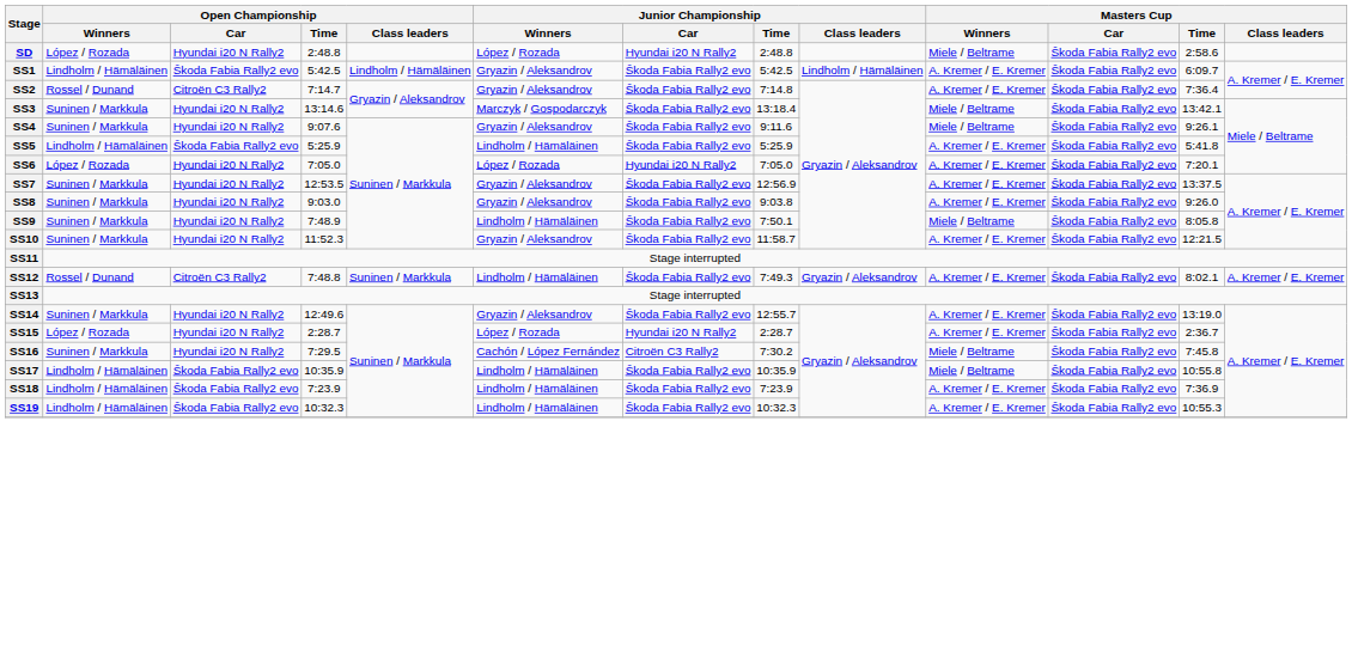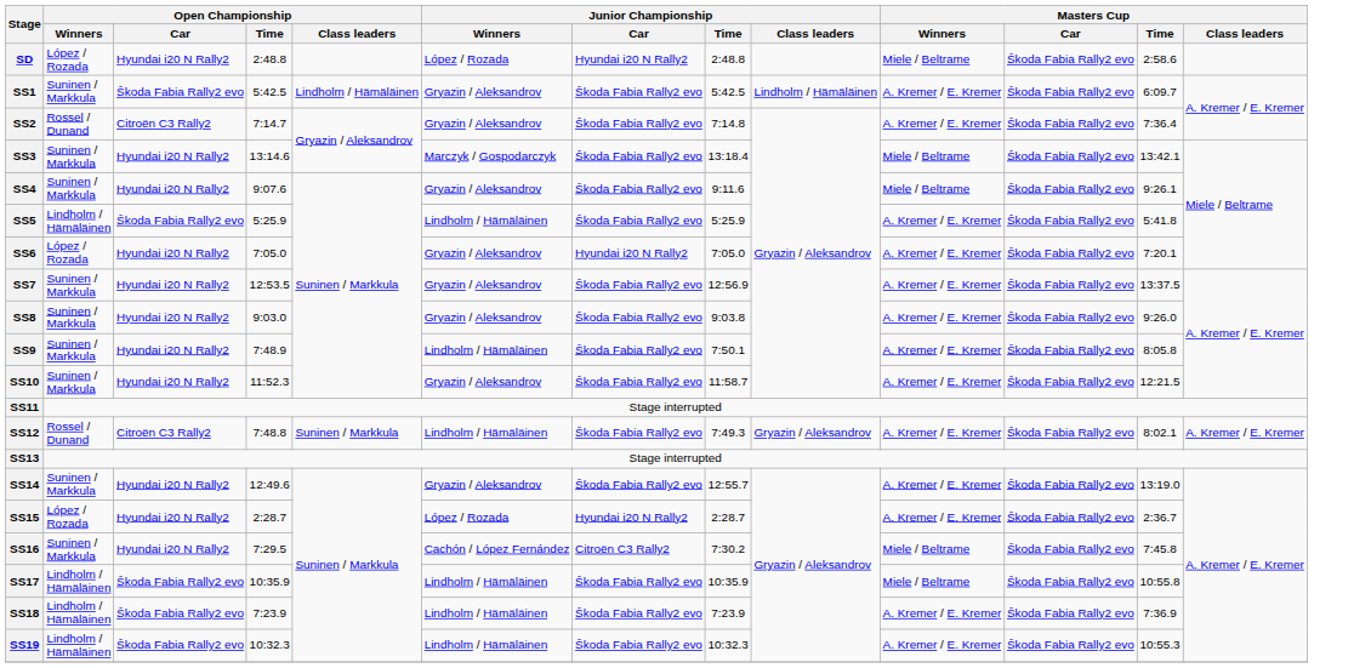SS1 | Open Championship / Winners: Lindholm / Hämäläinen -> Suninen / Markkula
SS6 | Junior Championship / Winners: López / Rozada -> Gryazin / Aleksandrov
SS9 | Masters Cup / Winners: Miele / Beltrame -> A. Kremer / E. Kremer
